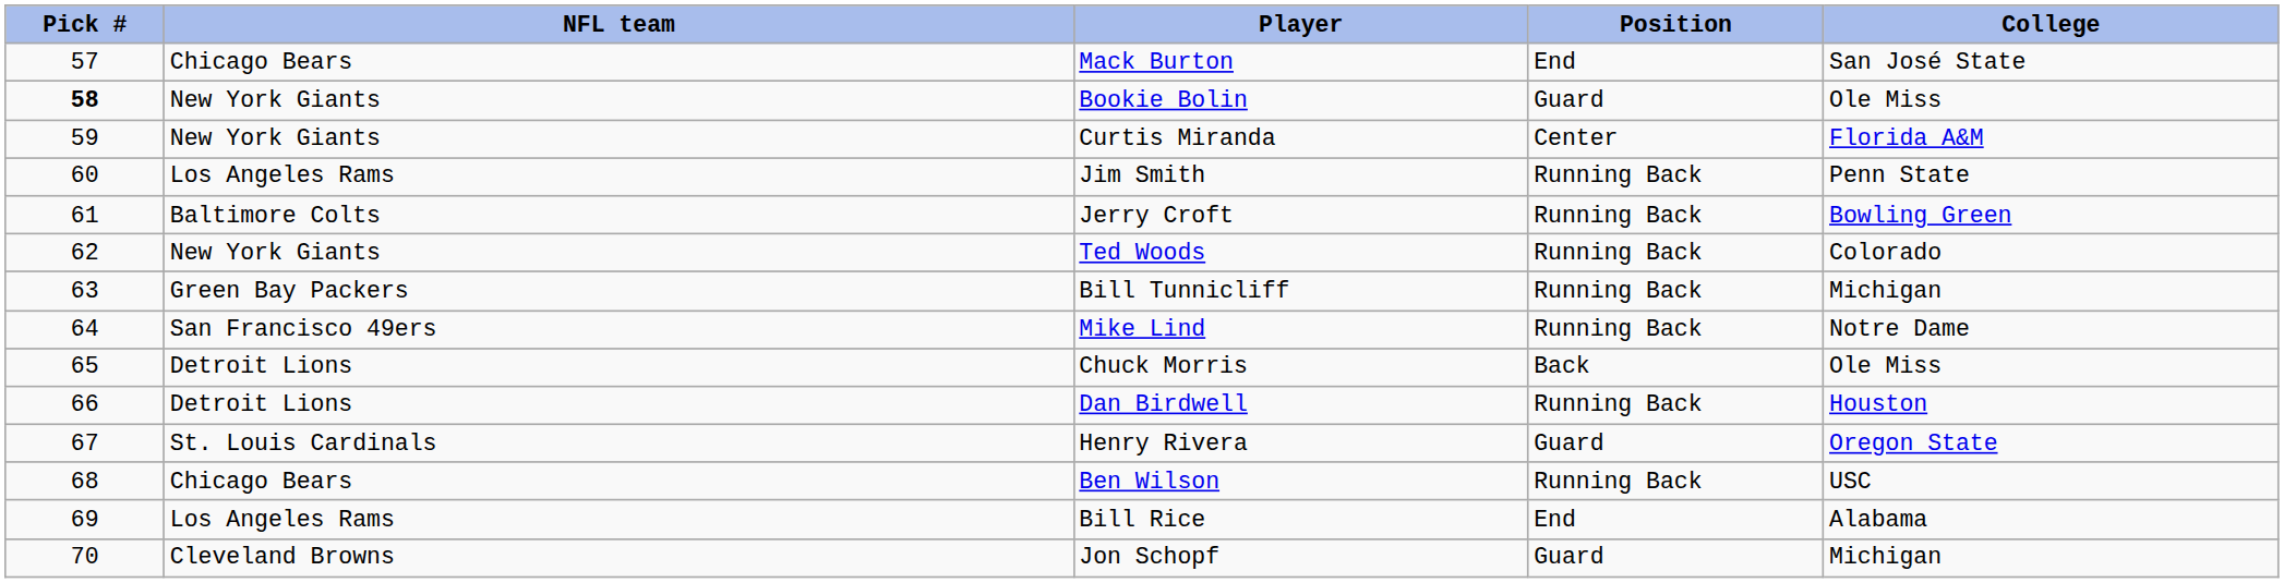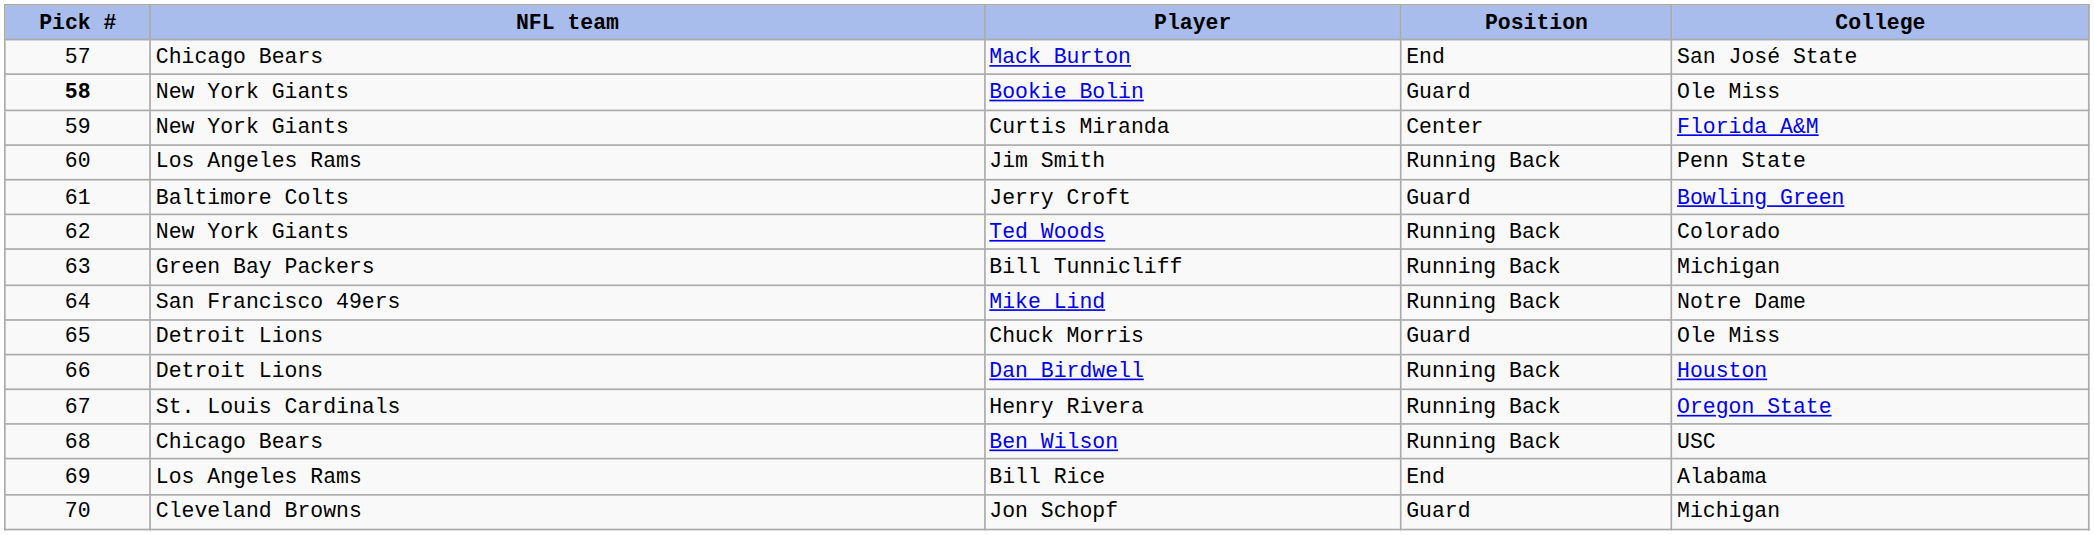Jerry Croft | Position: Running Back -> Guard
Chuck Morris | Position: Back -> Guard
Henry Rivera | Position: Guard -> Running Back
